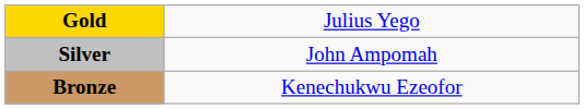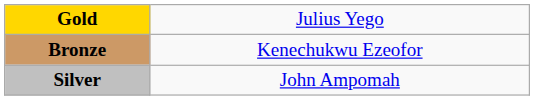rows swapped: Silver <-> Bronze
